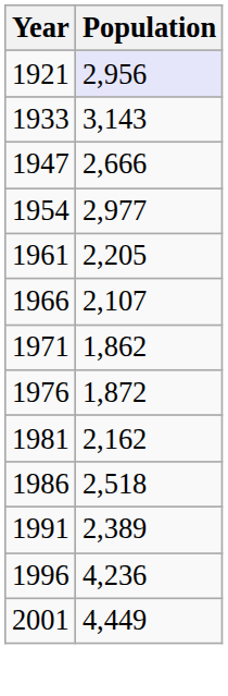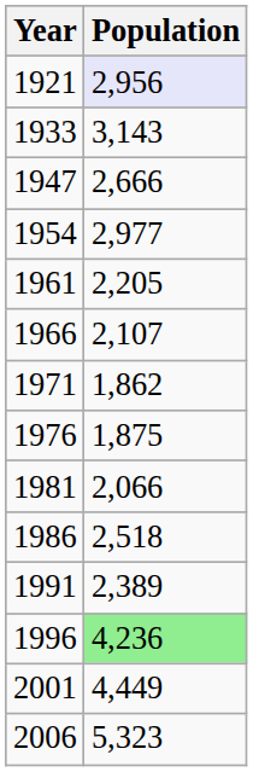1976 | Population: 1,872 -> 1,875
1981 | Population: 2,162 -> 2,066
1996 | Population: no background -> lightgreen background
+ row: 2006 | 5,323
